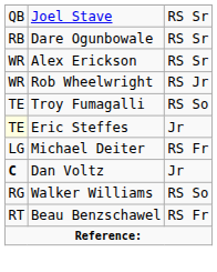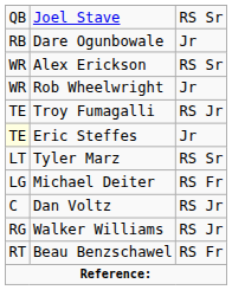Dare Ogunbowale | column 3: RS Sr -> Jr
Rob Wheelwright | column 3: RS Jr -> Jr
Troy Fumagalli | column 3: RS So -> RS Jr
+ row: LT | Tyler Marz | RS Sr
Dan Voltz | column 1: bold -> normal
Dan Voltz | column 3: Jr -> RS Jr
Walker Williams | column 3: RS So -> RS Jr
